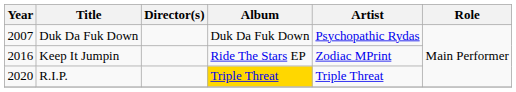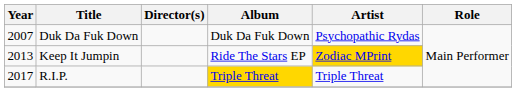Keep It Jumpin | Year: 2016 -> 2013
Keep It Jumpin | Artist: no background -> gold background
R.I.P. | Year: 2020 -> 2017
